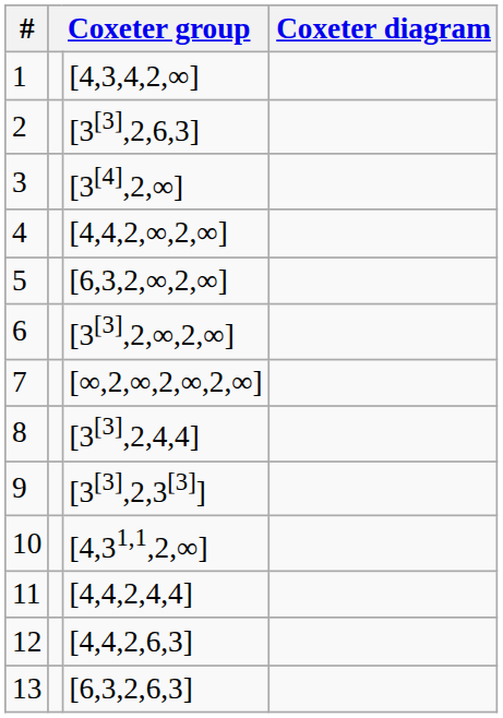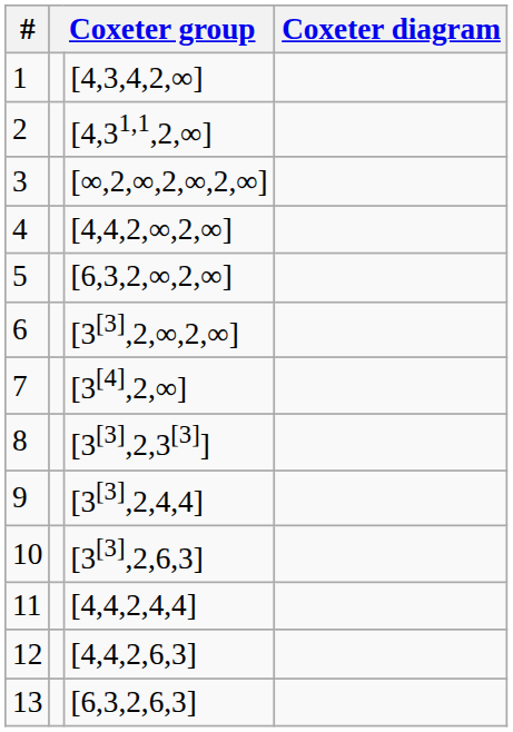2 | column 3: [3[3],2,6,3] -> [4,31,1,2,∞]
3 | column 3: [3[4],2,∞] -> [∞,2,∞,2,∞,2,∞]
7 | column 3: [∞,2,∞,2,∞,2,∞] -> [3[4],2,∞]
8 | column 3: [3[3],2,4,4] -> [3[3],2,3[3]]
9 | column 3: [3[3],2,3[3]] -> [3[3],2,4,4]
10 | column 3: [4,31,1,2,∞] -> [3[3],2,6,3]
